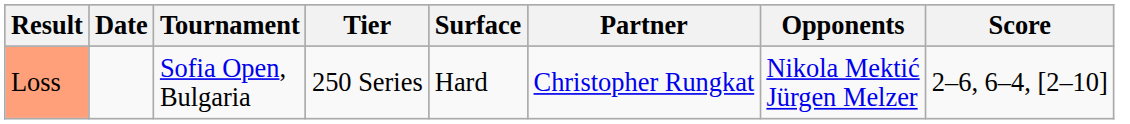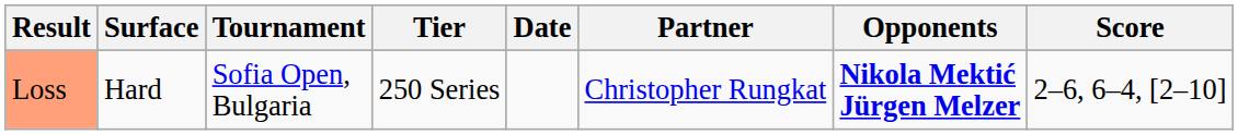columns swapped: Date <-> Surface
Loss | Opponents: normal -> bold
